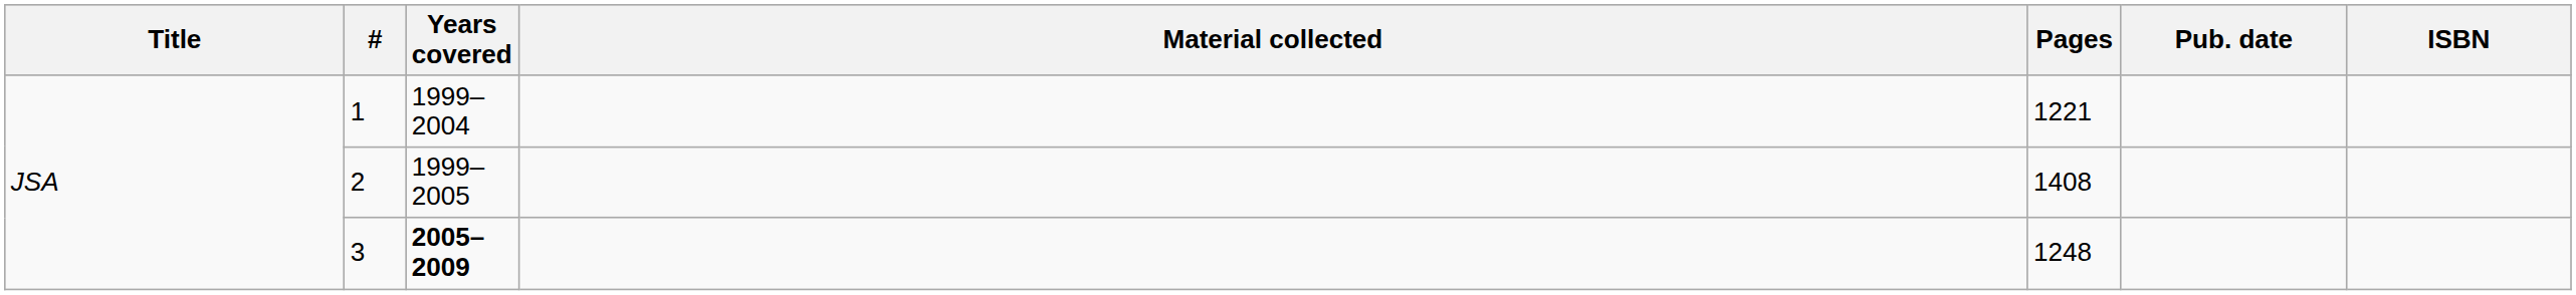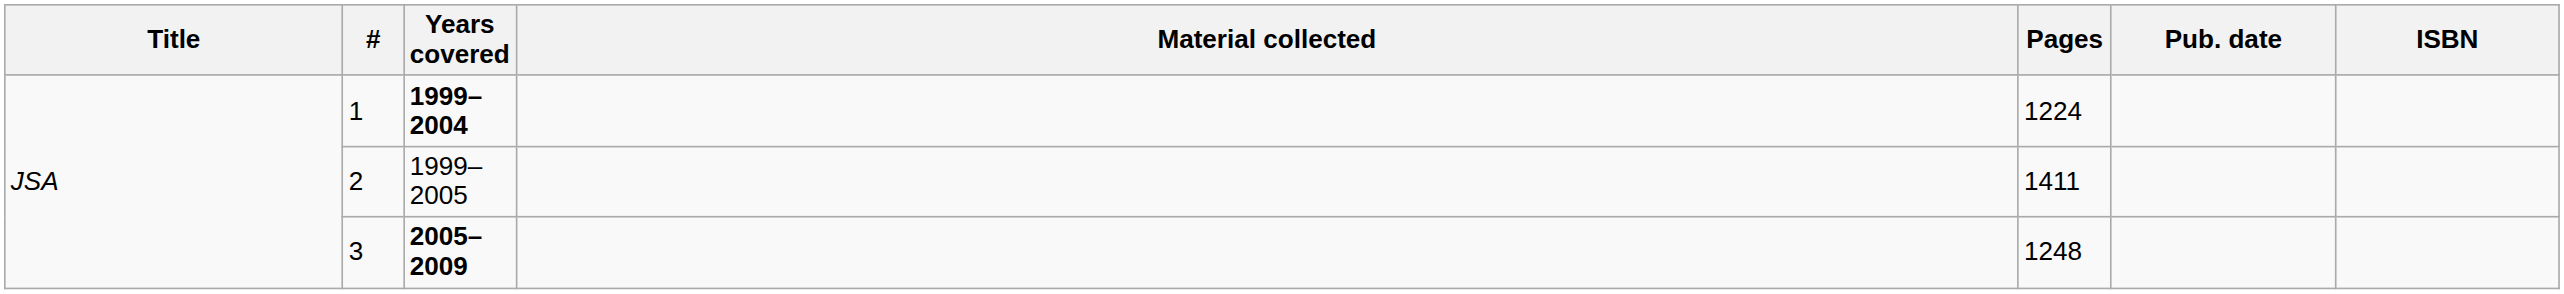1 | Years covered: normal -> bold
1 | Pages: 1221 -> 1224
2 | Pages: 1408 -> 1411
